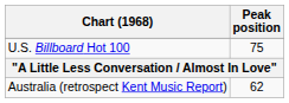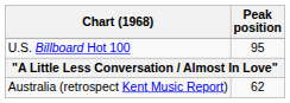U.S. Billboard Hot 100 | Peak position: 75 -> 95
